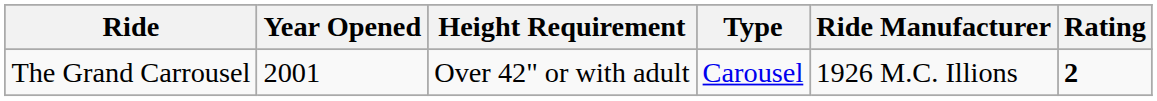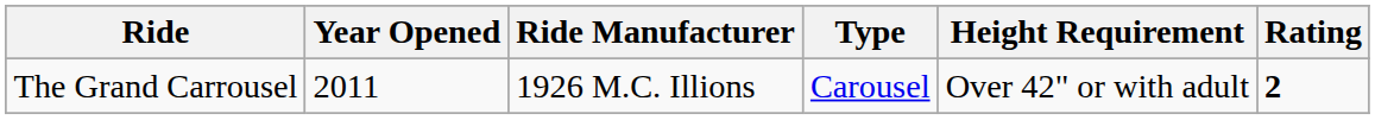columns swapped: Ride Manufacturer <-> Height Requirement
The Grand Carrousel | Year Opened: 2001 -> 2011
